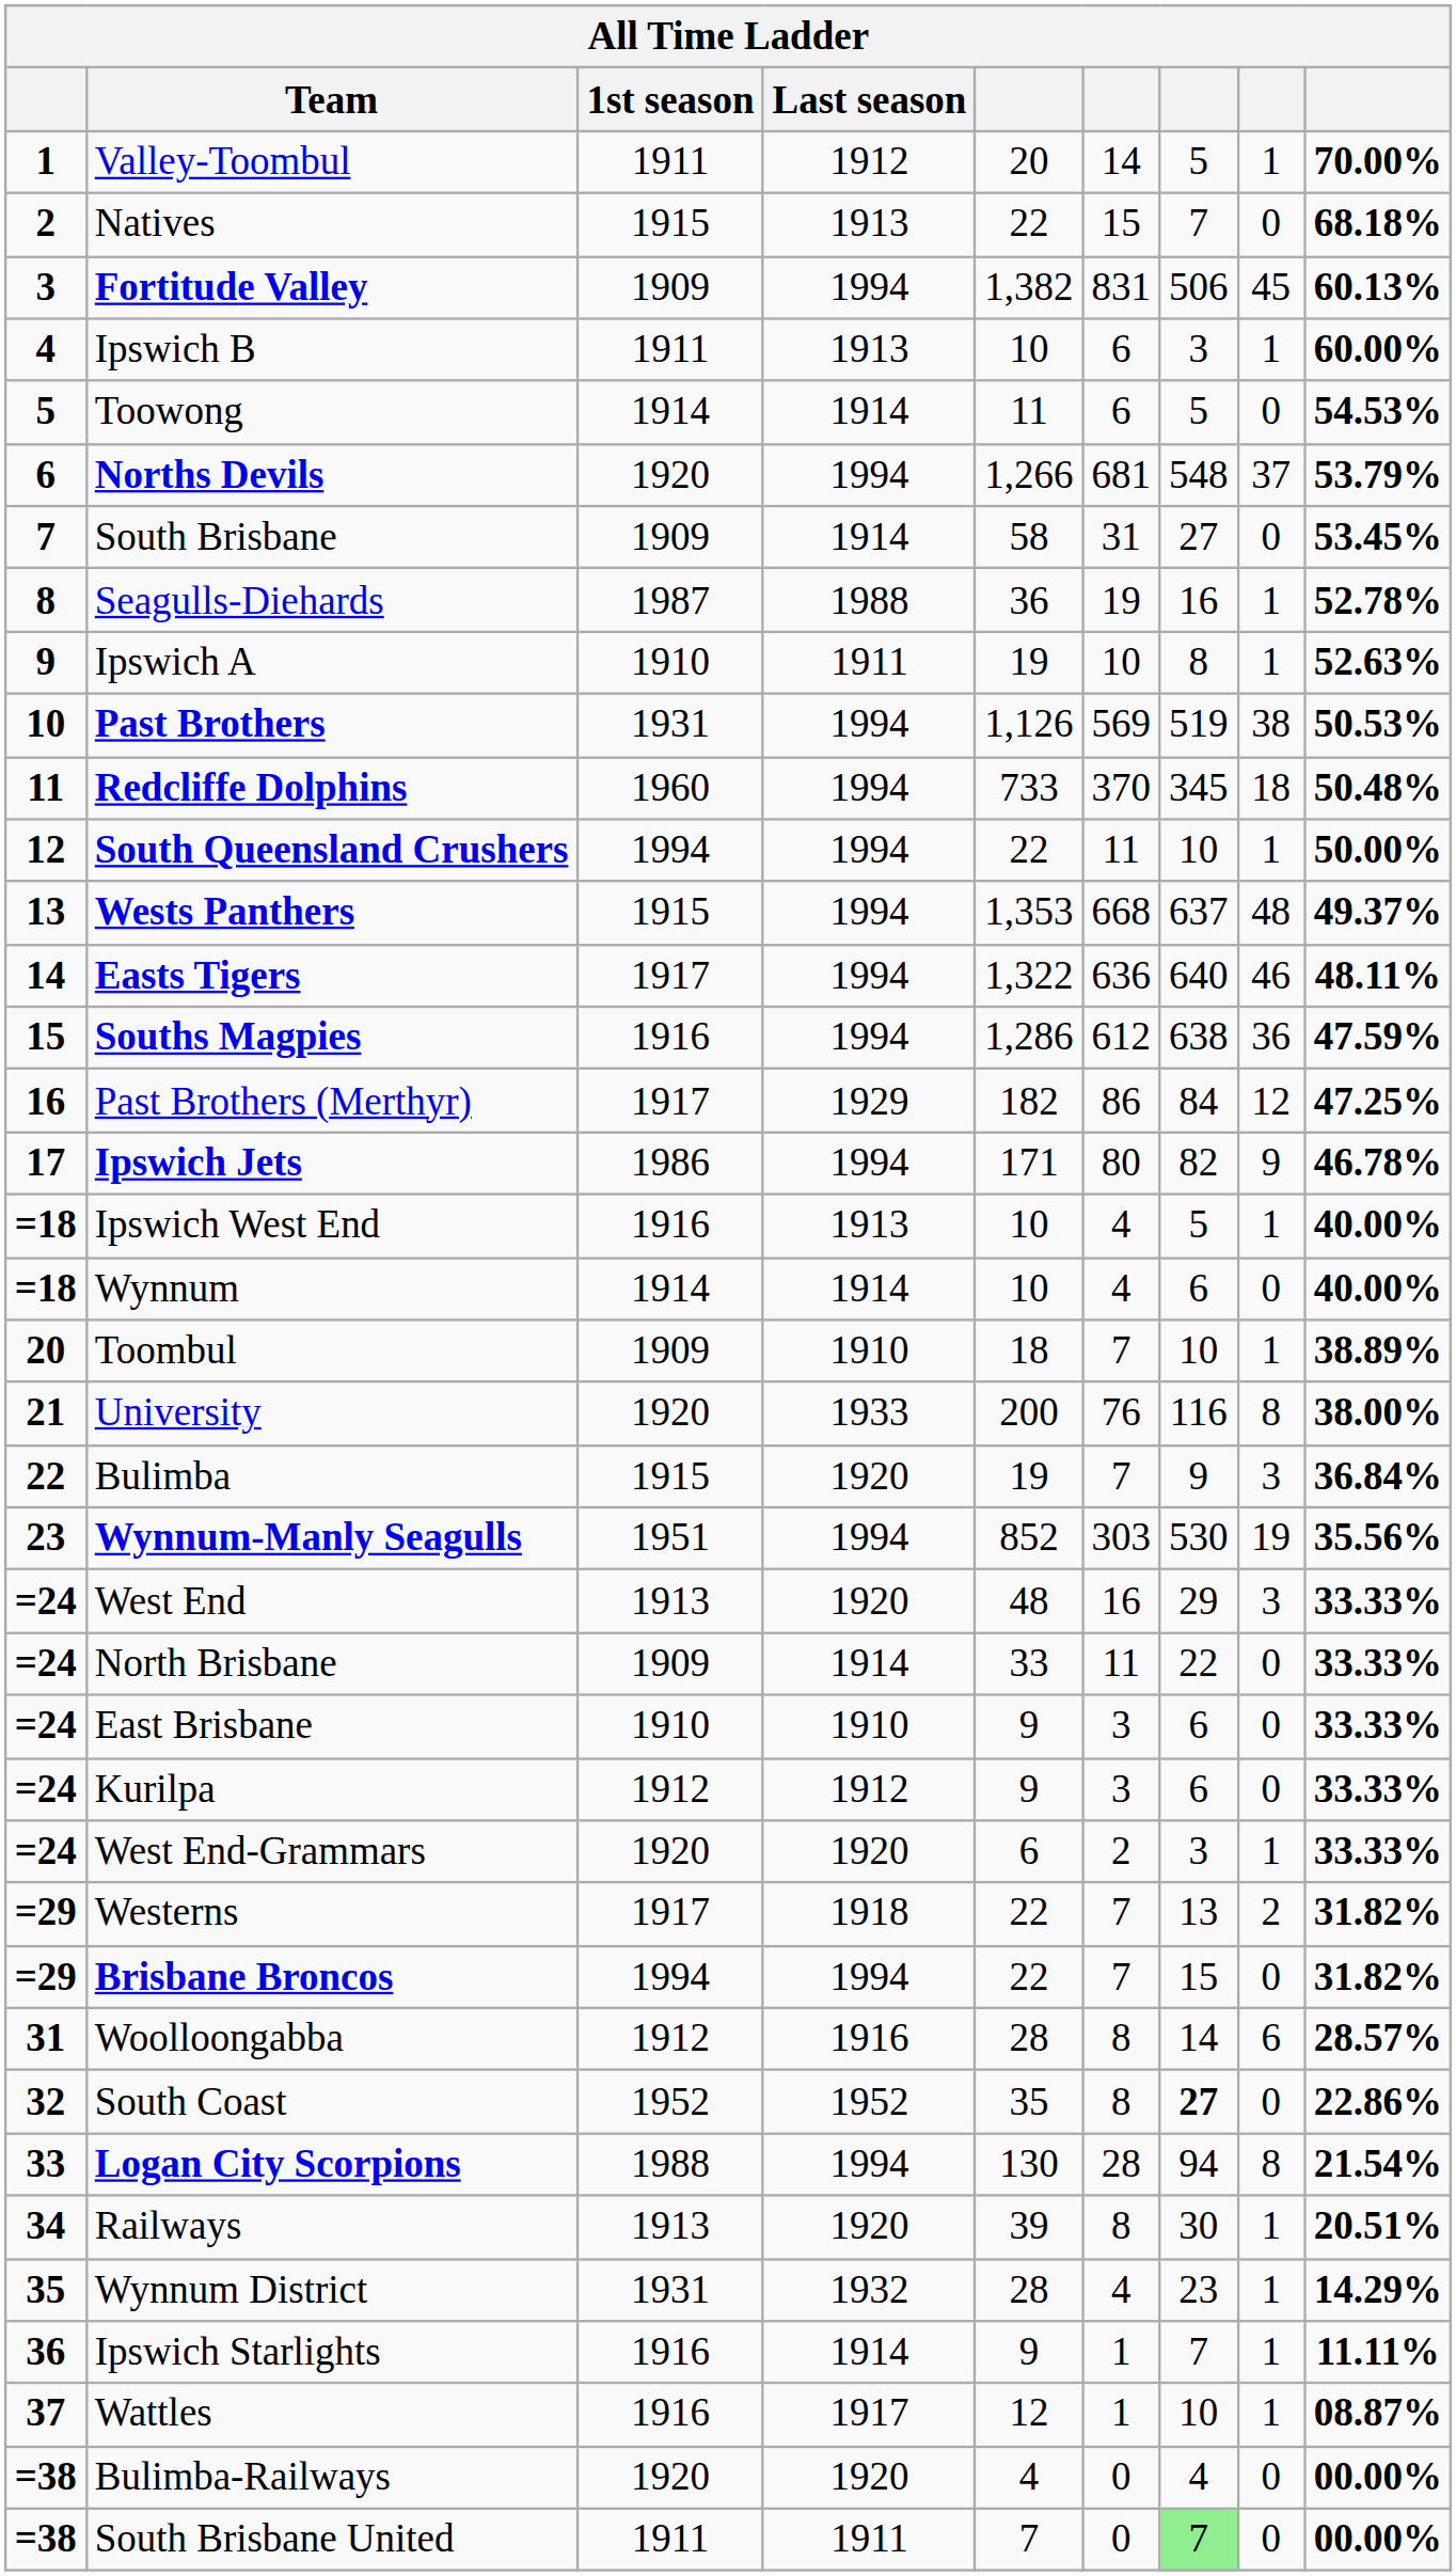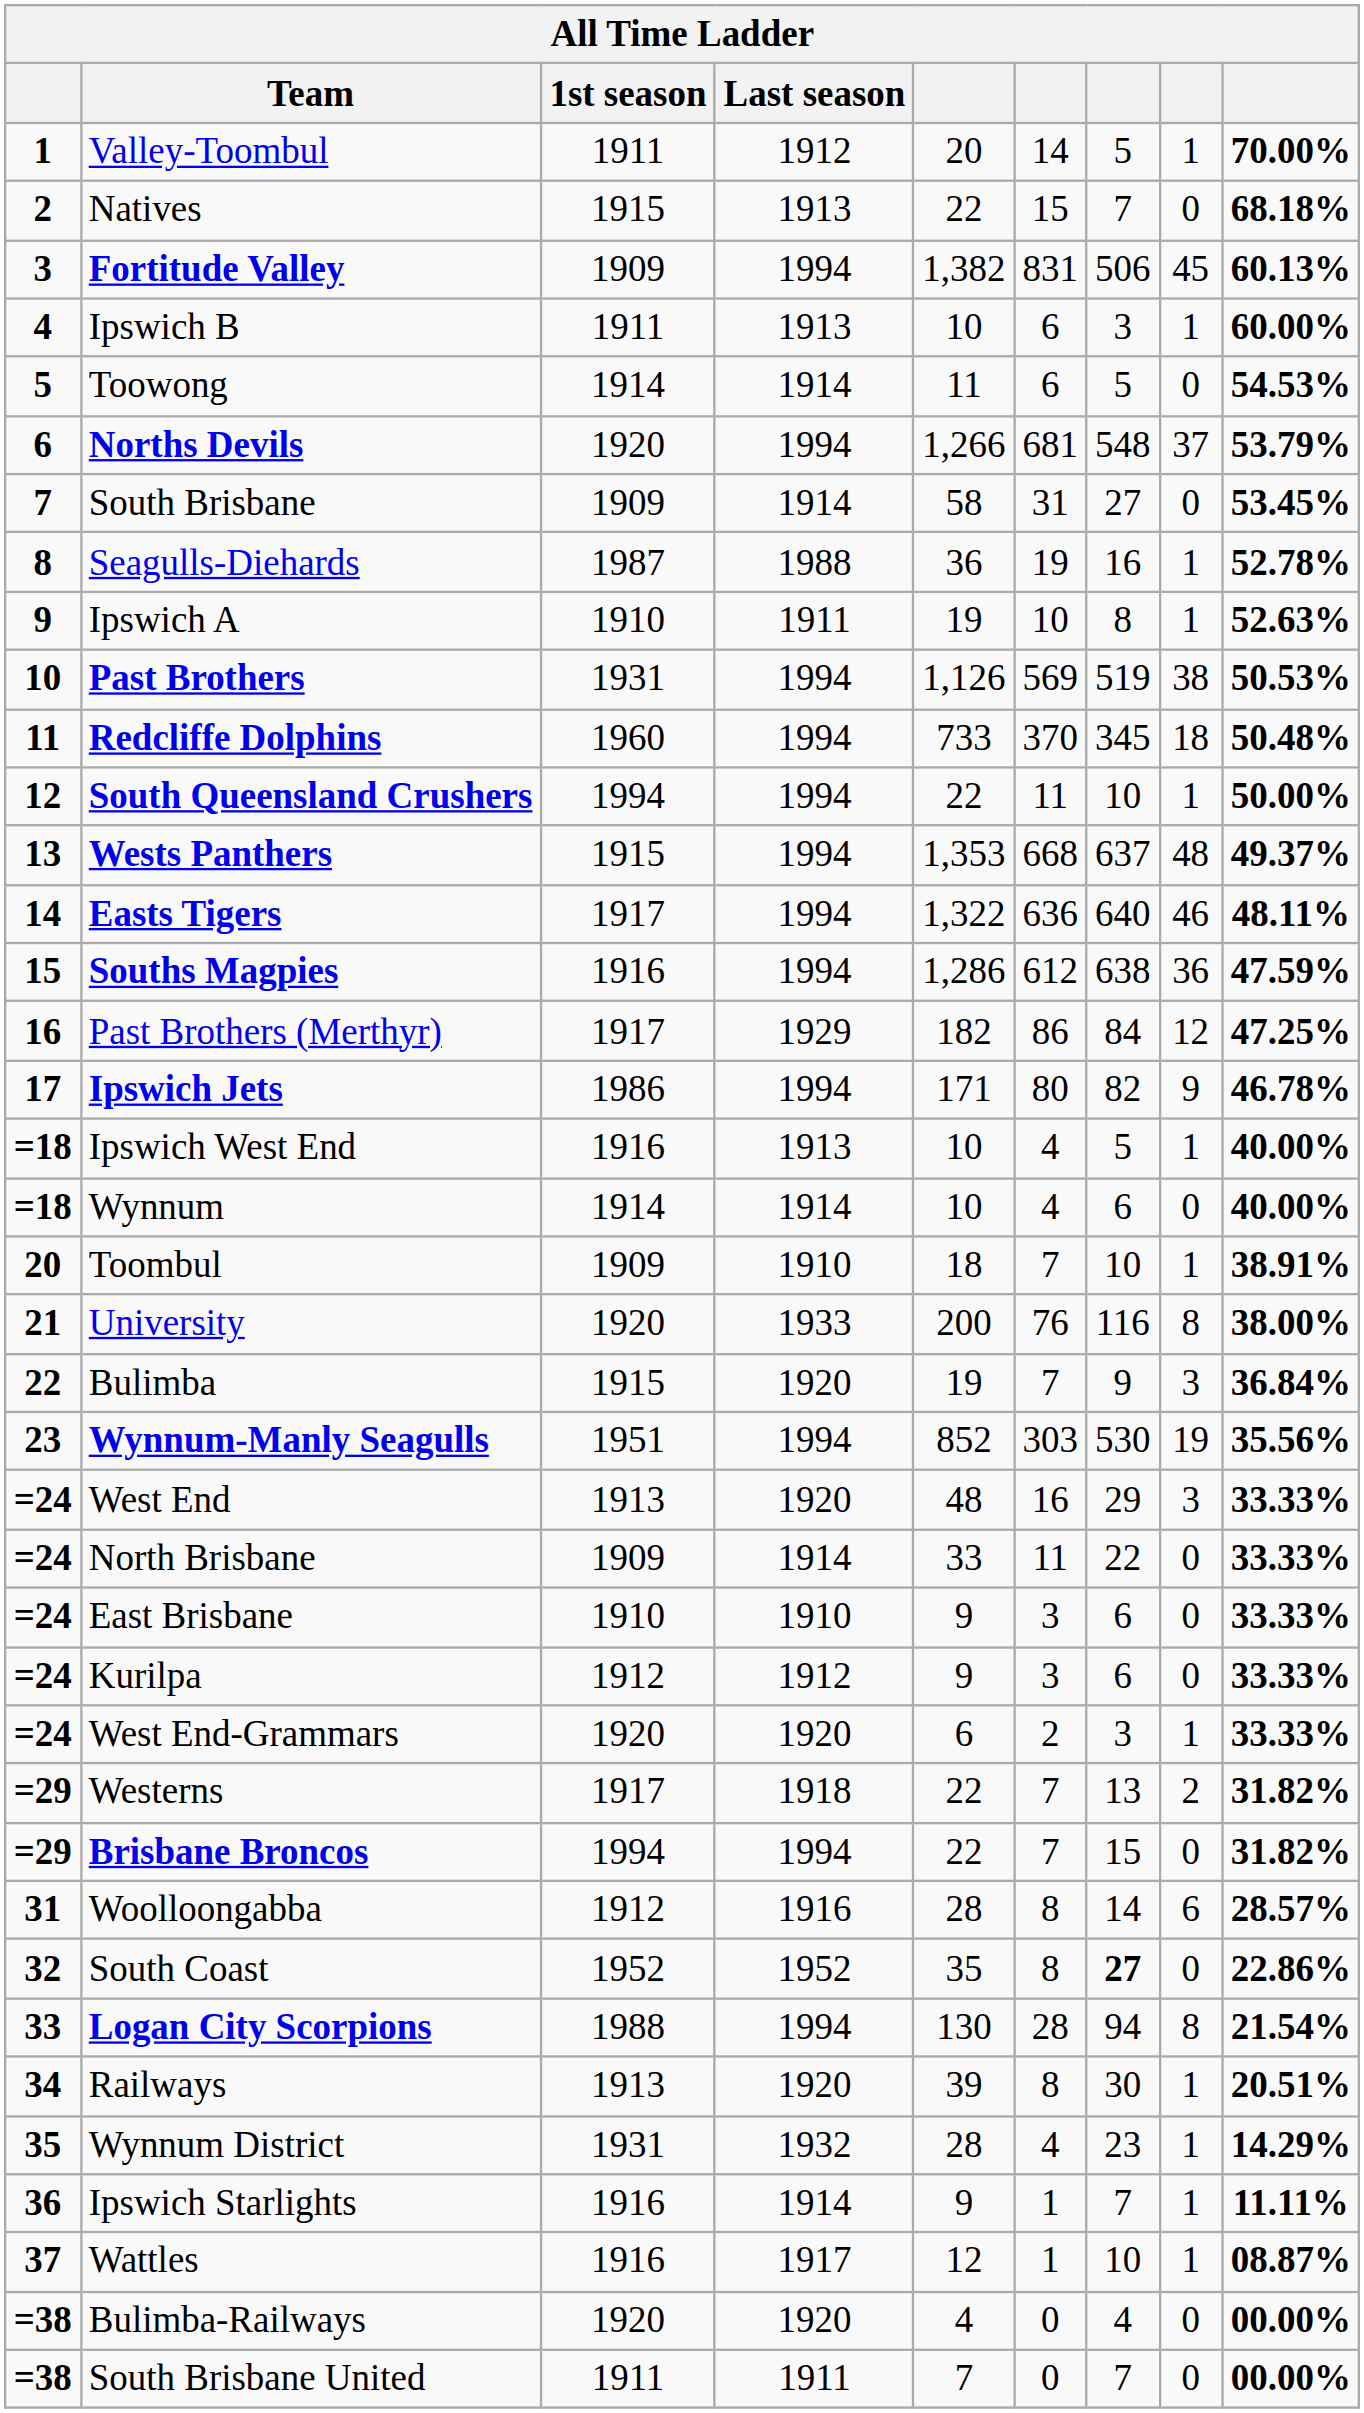Toombul | column 9: 38.89% -> 38.91%
South Brisbane United | column 7: lightgreen background -> no background
